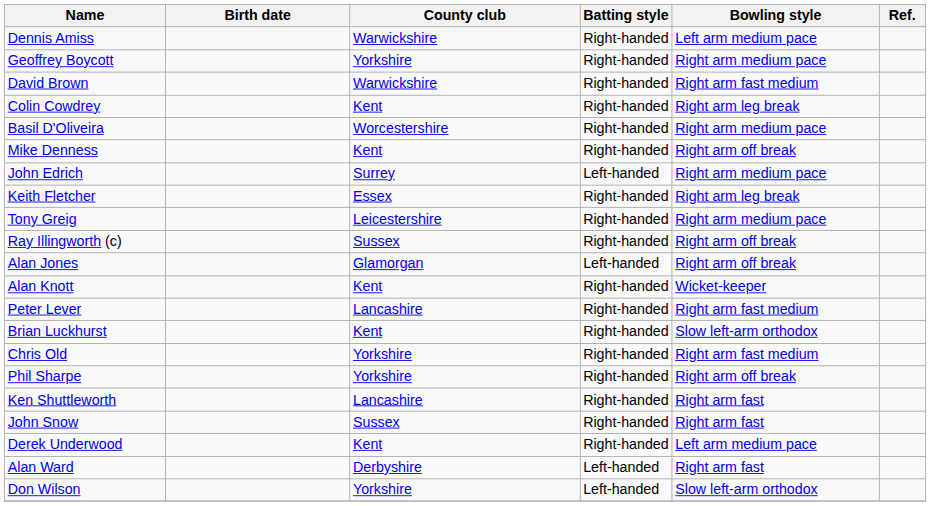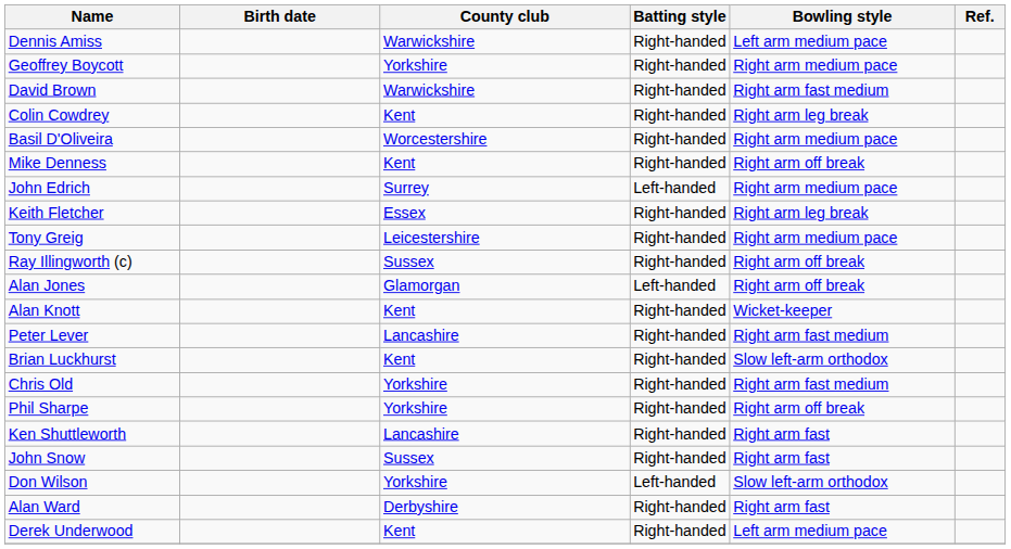rows swapped: Derek Underwood <-> Don Wilson
Alan Ward | Batting style: Left-handed -> Right-handed
